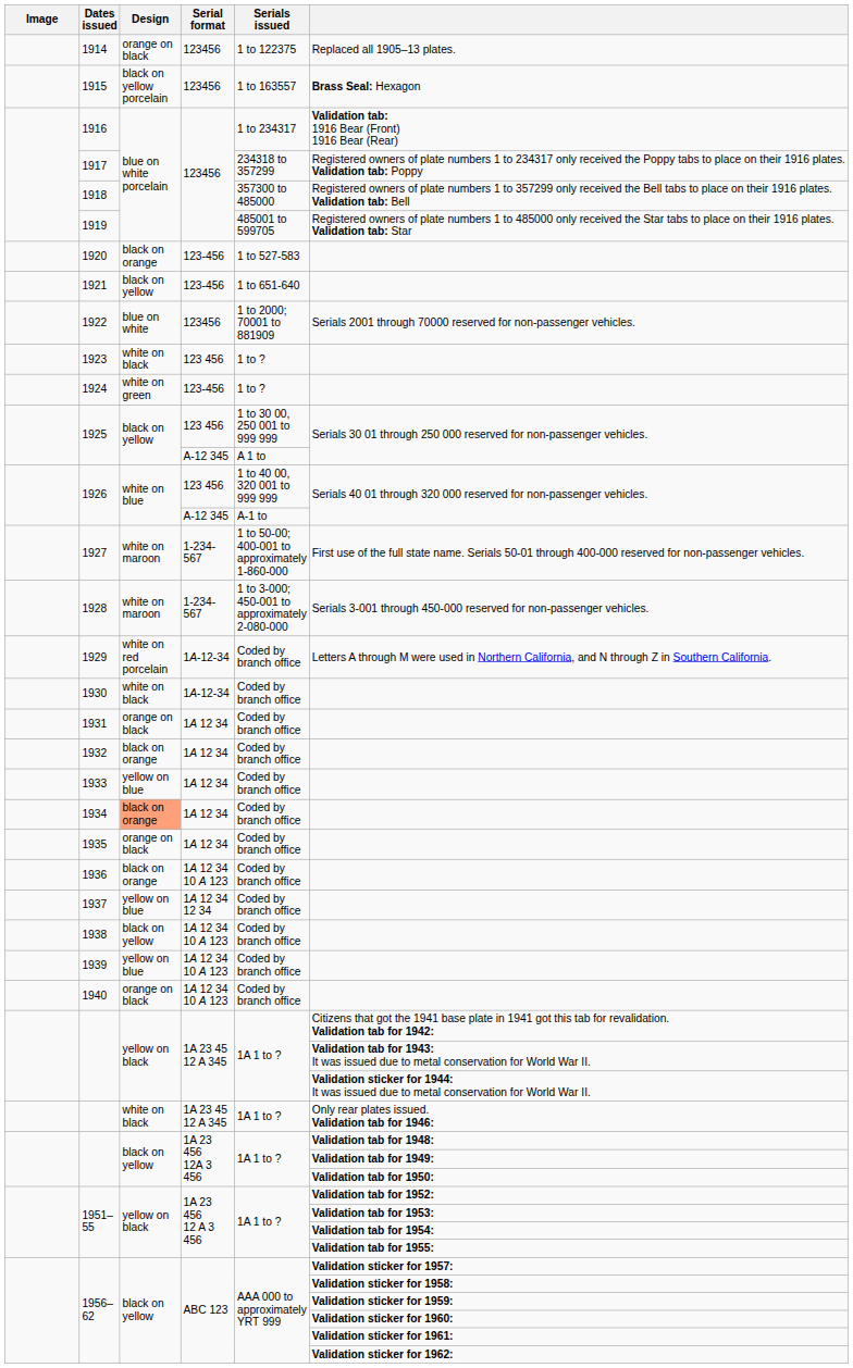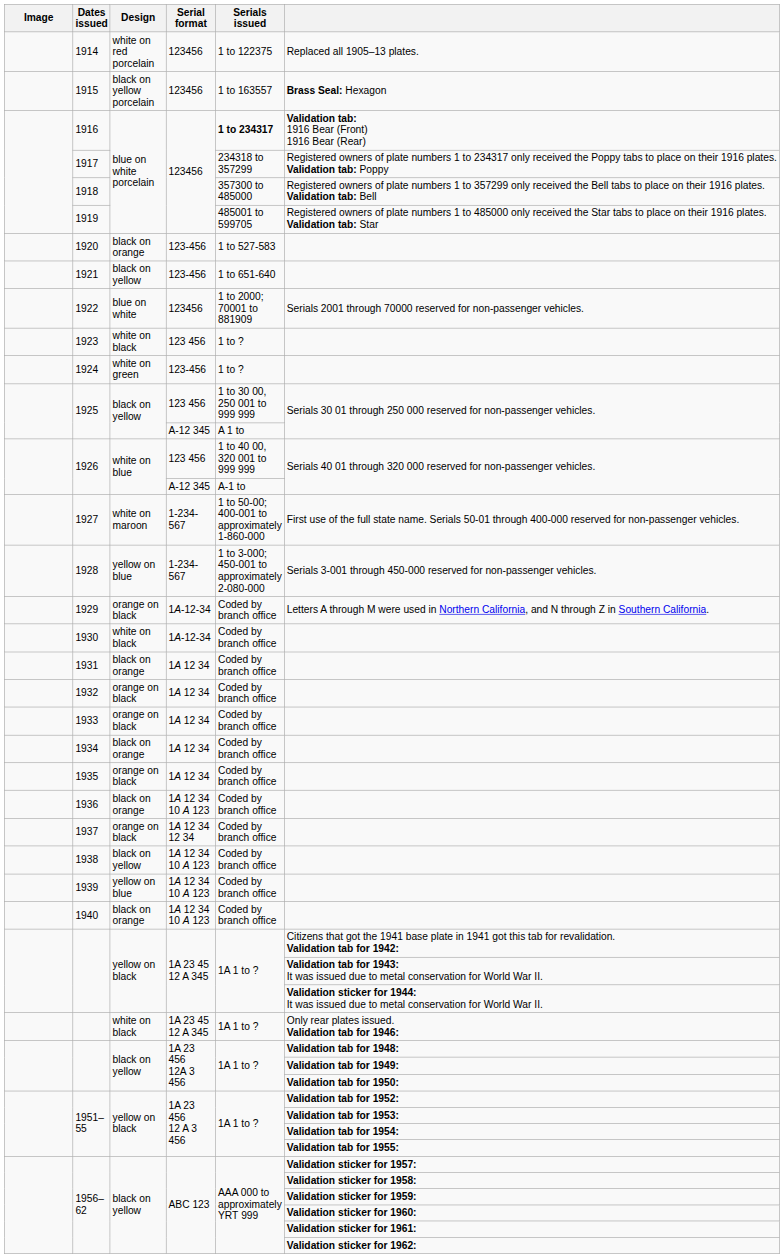1914 | Design: orange on black -> white on red porcelain
1916 | Serials issued: normal -> bold
1928 | Design: white on maroon -> yellow on blue
1929 | Design: white on red porcelain -> orange on black
1931 | Design: orange on black -> black on orange
1932 | Design: black on orange -> orange on black
1933 | Design: yellow on blue -> orange on black
1934 | Design: lightsalmon background -> no background
1937 | Design: yellow on blue -> orange on black
1940 | Design: orange on black -> black on orange
